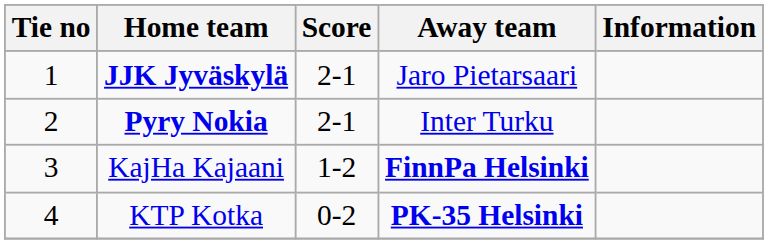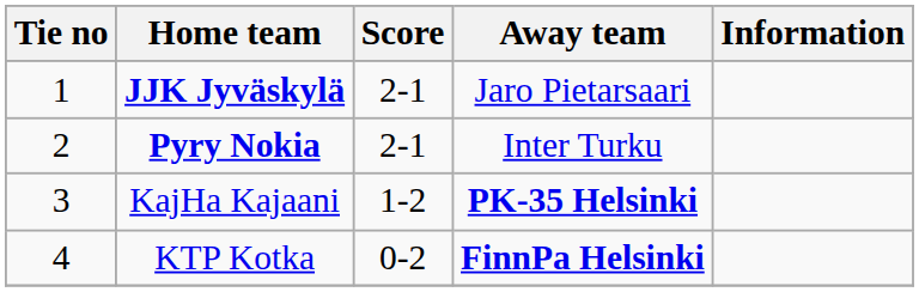KajHa Kajaani | Away team: FinnPa Helsinki -> PK-35 Helsinki
KTP Kotka | Away team: PK-35 Helsinki -> FinnPa Helsinki
